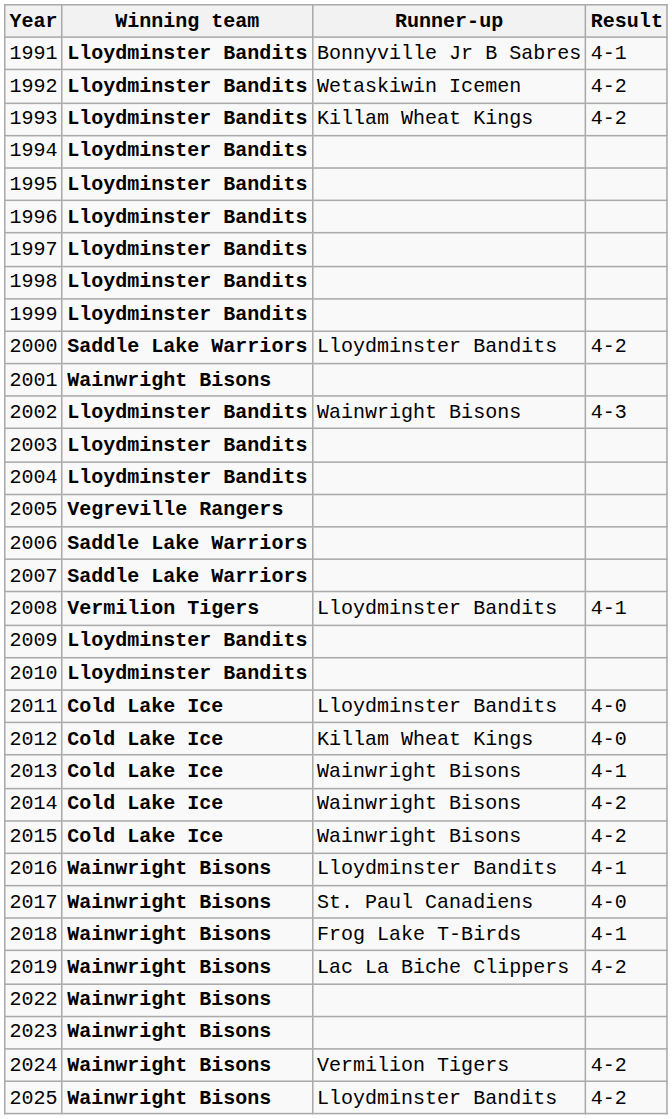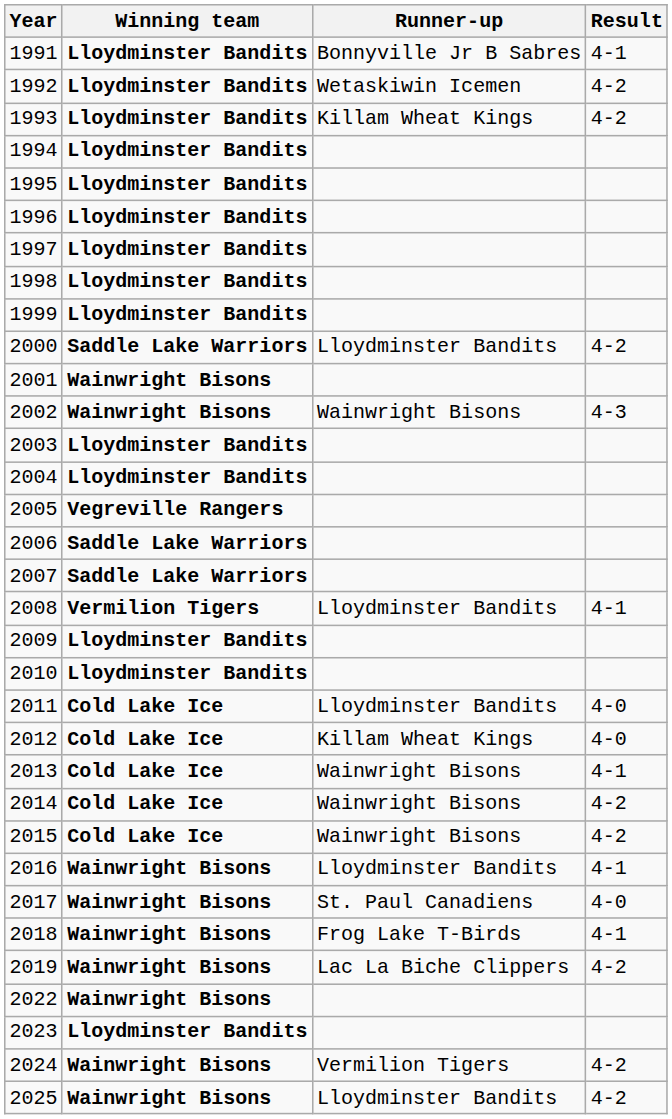2002 | Winning team: Lloydminster Bandits -> Wainwright Bisons
2023 | Winning team: Wainwright Bisons -> Lloydminster Bandits
